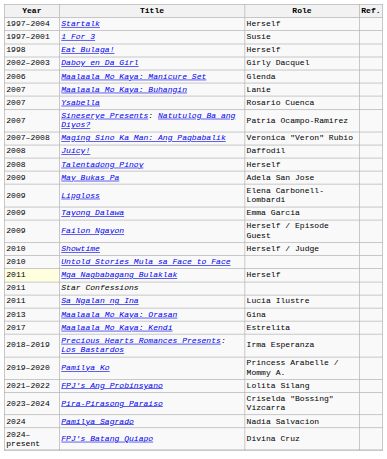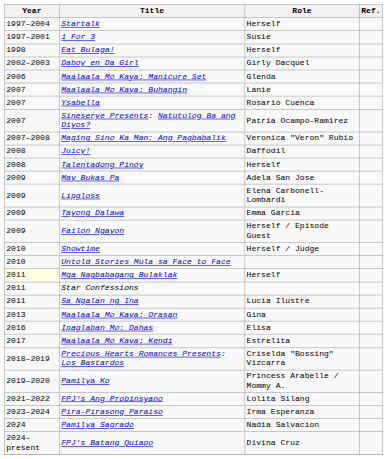+ row: 2016 | Ipaglaban Mo: Dahas | Elisa
Precious Hearts Romances Presents: Los Bastardos | Role: Irma Esperanza -> Criselda "Bossing" Vizcarra
Pira-Pirasong Paraiso | Role: Criselda "Bossing" Vizcarra -> Irma Esperanza
